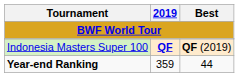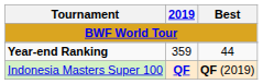rows swapped: Indonesia Masters Super 100 <-> Year-end Ranking
